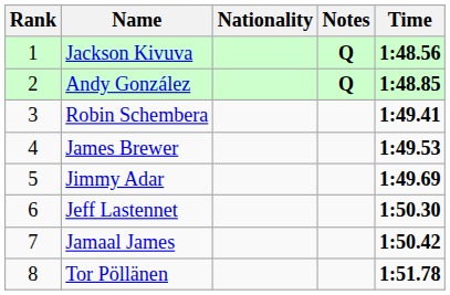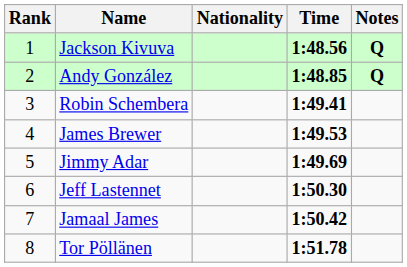columns swapped: Time <-> Notes
